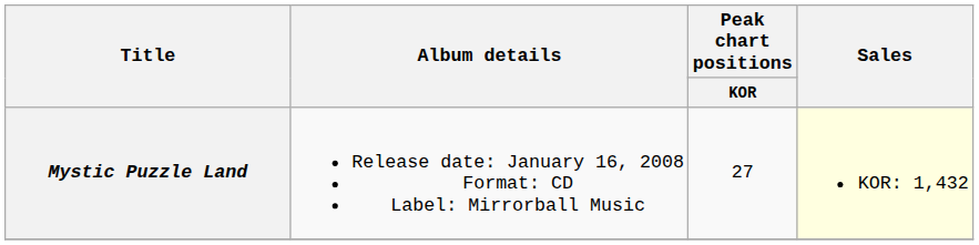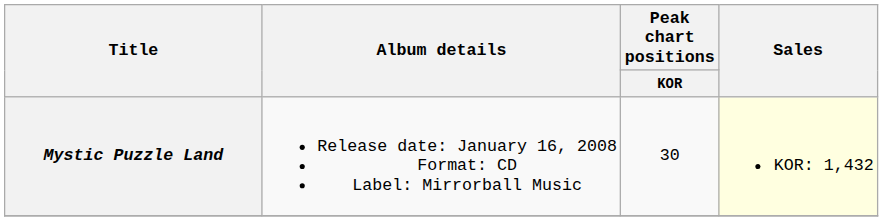Mystic Puzzle Land | Peak chart positions / KOR: 27 -> 30
